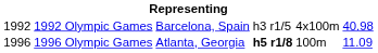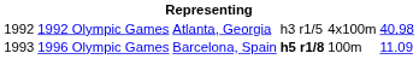1992 Olympic Games | column 3: Barcelona, Spain -> Atlanta, Georgia
1996 Olympic Games | column 1: 1996 -> 1993
1996 Olympic Games | column 3: Atlanta, Georgia -> Barcelona, Spain
